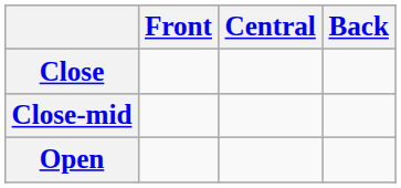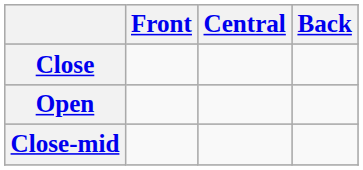rows swapped: Close-mid <-> Open
